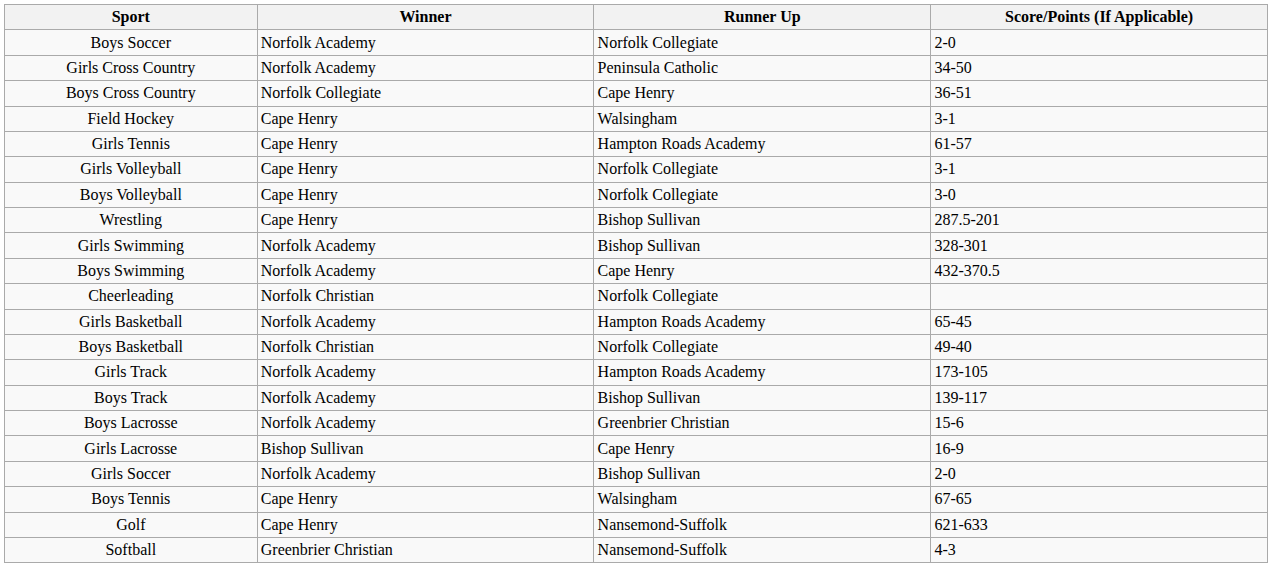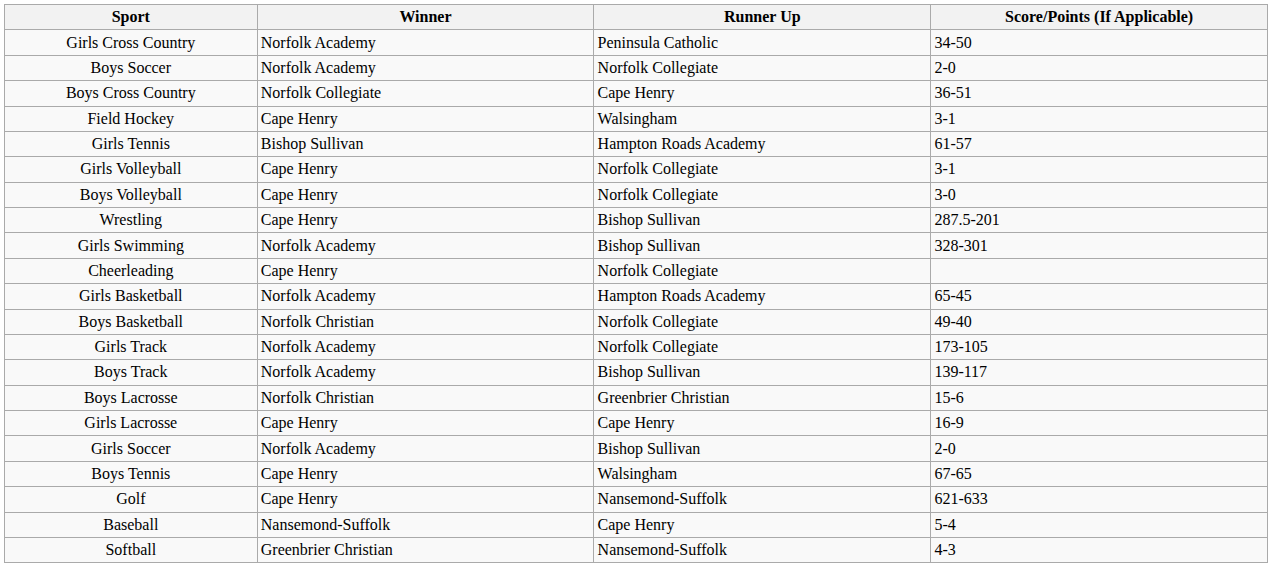rows swapped: Boys Soccer <-> Girls Cross Country
Girls Tennis | Winner: Cape Henry -> Bishop Sullivan
- row: Boys Swimming | Norfolk Academy | Cape Henry | 432-370.5
Cheerleading | Winner: Norfolk Christian -> Cape Henry
Girls Track | Runner Up: Hampton Roads Academy -> Norfolk Collegiate
Boys Lacrosse | Winner: Norfolk Academy -> Norfolk Christian
Girls Lacrosse | Winner: Bishop Sullivan -> Cape Henry
+ row: Baseball | Nansemond-Suffolk | Cape Henry | 5-4
